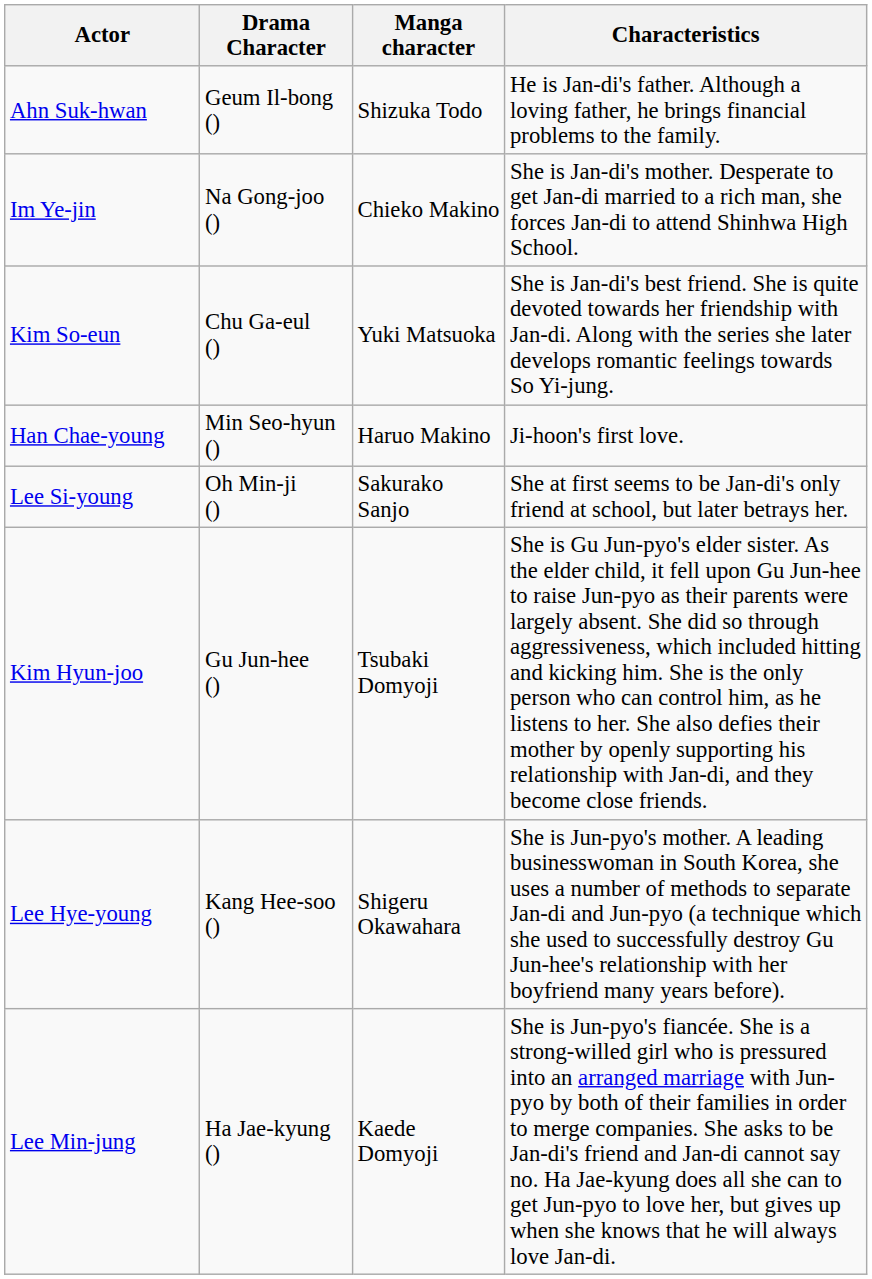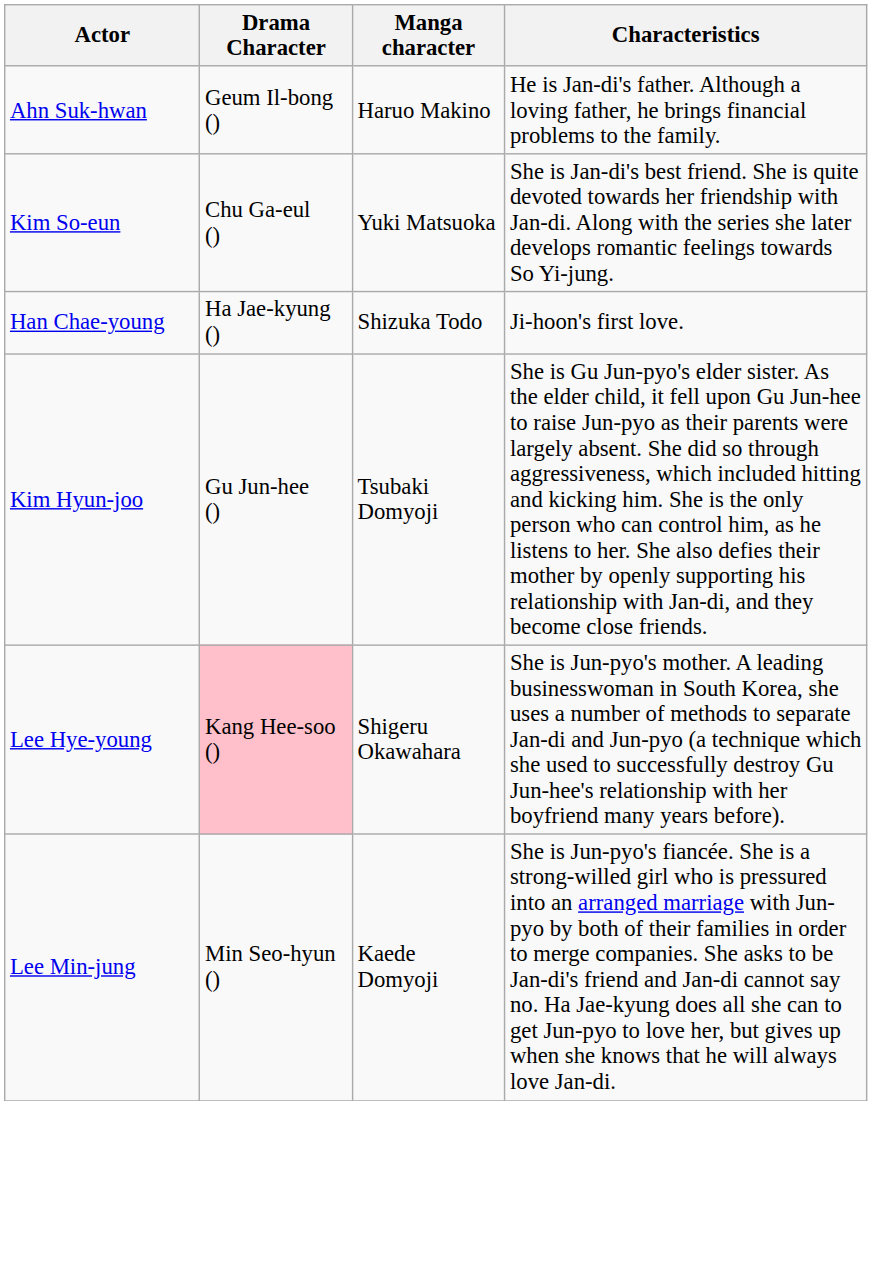Ahn Suk-hwan | Manga character: Shizuka Todo -> Haruo Makino
- row: Im Ye-jin | Na Gong-joo () | Chieko Makino | She is Jan-di's mother. Desperate to get Jan-di married to a rich man, she forces Jan-di to attend Shinhwa High School.
Han Chae-young | Drama Character: Min Seo-hyun () -> Ha Jae-kyung ()
Han Chae-young | Manga character: Haruo Makino -> Shizuka Todo
- row: Lee Si-young | Oh Min-ji () | Sakurako Sanjo | She at first seems to be Jan-di's only friend at school, but later betrays her.
Lee Hye-young | Drama Character: no background -> pink background
Lee Min-jung | Drama Character: Ha Jae-kyung () -> Min Seo-hyun ()
